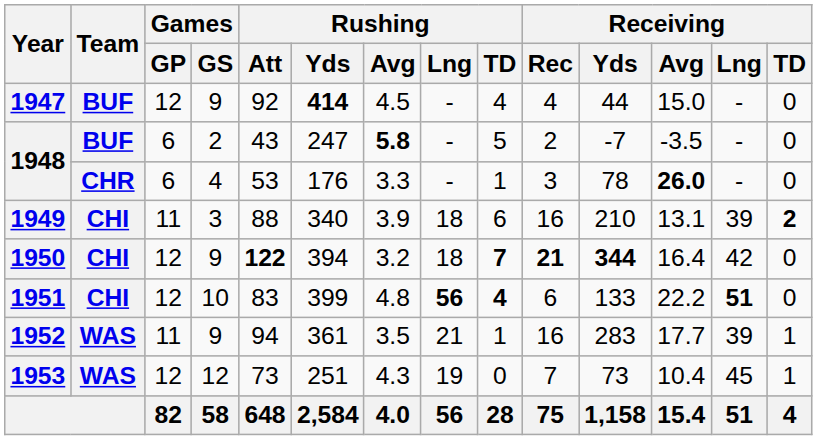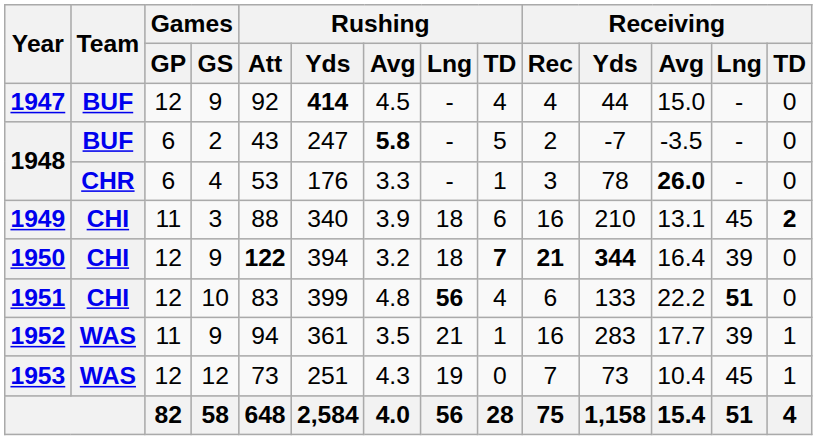1949 | Receiving / Lng: 39 -> 45
1950 | Receiving / Lng: 42 -> 39
1951 | Rushing / TD: bold -> normal
